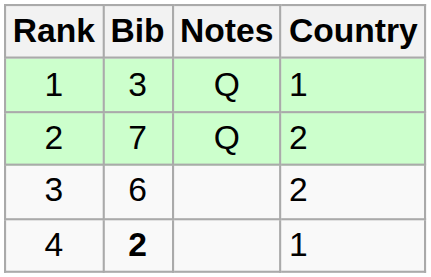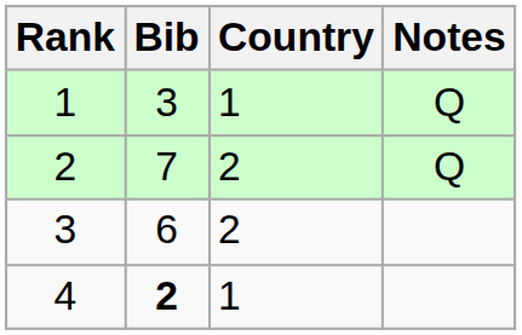columns swapped: Country <-> Notes
